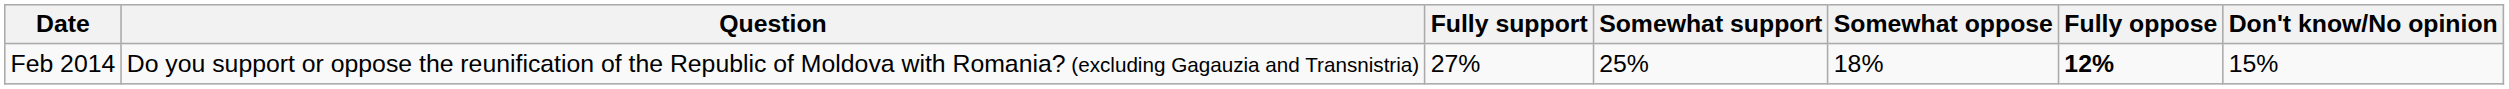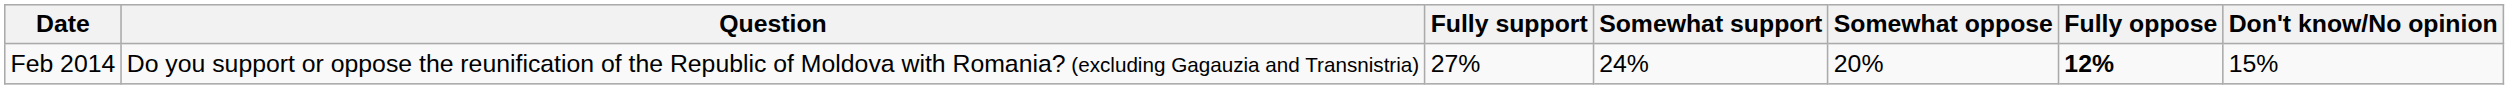Feb 2014 | Somewhat support: 25% -> 24%
Feb 2014 | Somewhat oppose: 18% -> 20%
